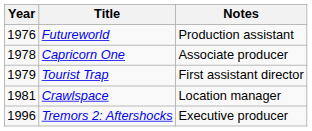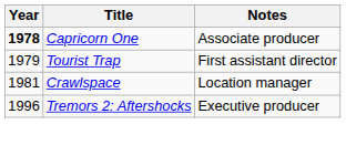- row: 1976 | Futureworld | Production assistant
Capricorn One | Year: normal -> bold
